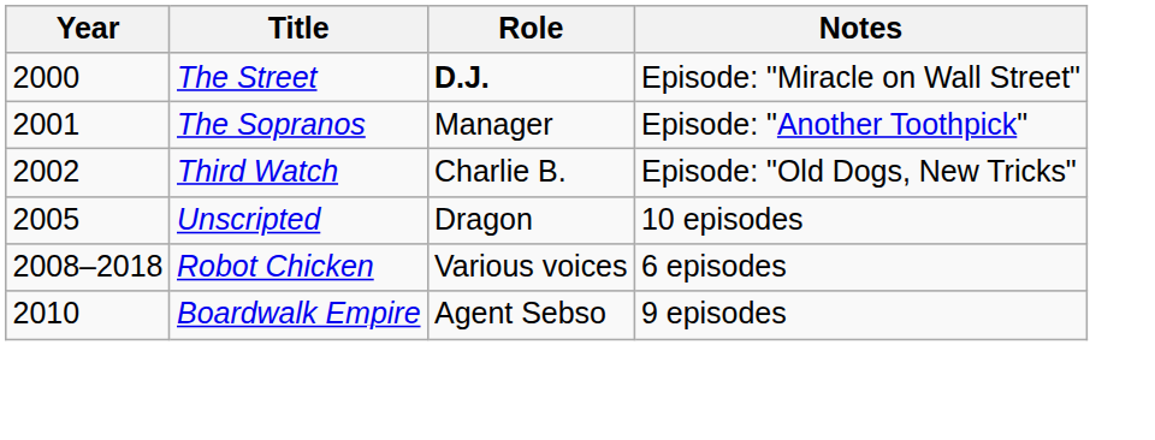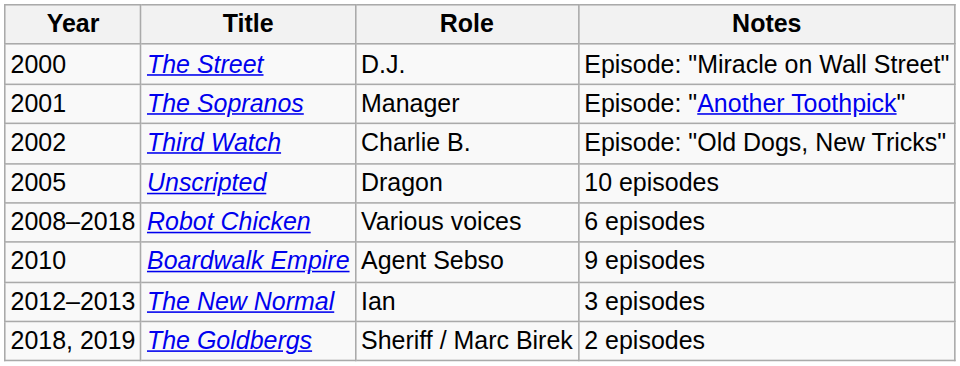The Street | Role: bold -> normal
+ row: 2012–2013 | The New Normal | Ian | 3 episodes
+ row: 2018, 2019 | The Goldbergs | Sheriff / Marc Birek | 2 episodes
